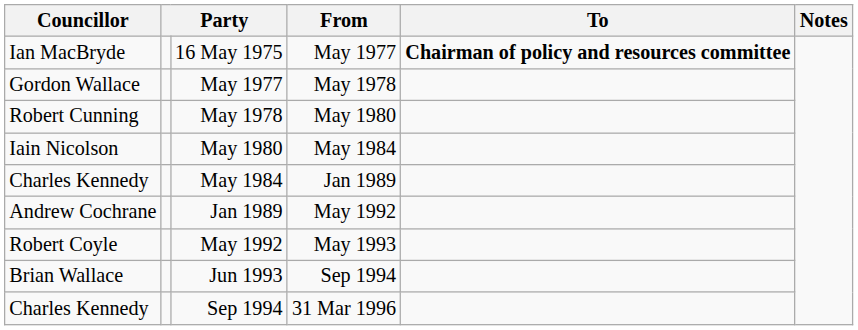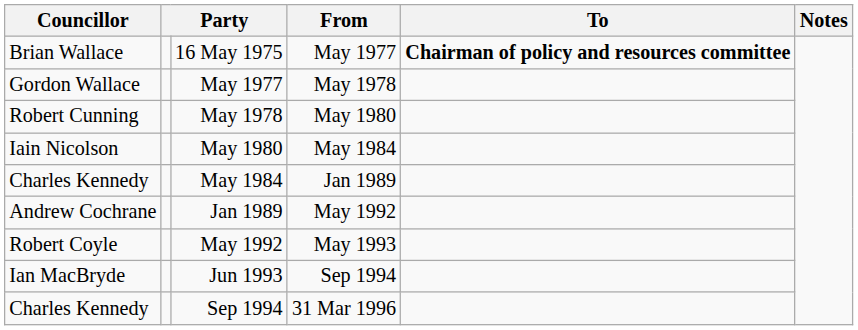16 May 1975 | Councillor: Ian MacBryde -> Brian Wallace
Jun 1993 | Councillor: Brian Wallace -> Ian MacBryde
